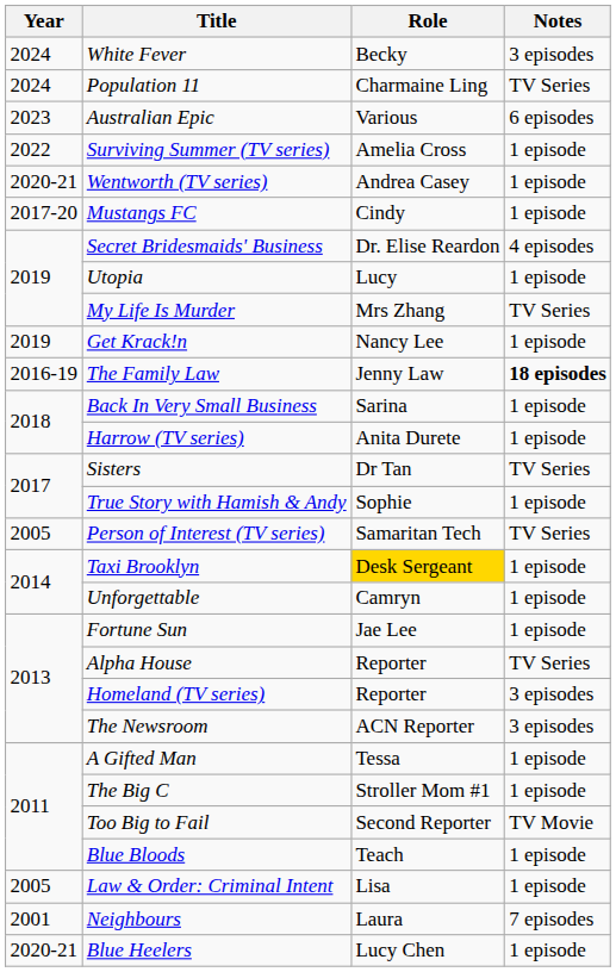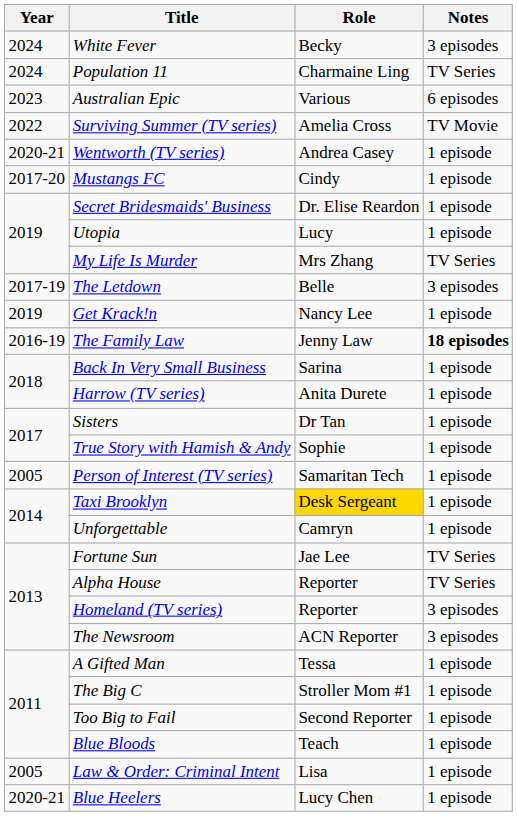Surviving Summer (TV series) | Notes: 1 episode -> TV Movie
Secret Bridesmaids' Business | Notes: 4 episodes -> 1 episode
+ row: 2017-19 | The Letdown | Belle | 3 episodes
Sisters | Notes: TV Series -> 1 episode
Person of Interest (TV series) | Notes: TV Series -> 1 episode
Fortune Sun | Notes: 1 episode -> TV Series
Too Big to Fail | Notes: TV Movie -> 1 episode
- row: 2001 | Neighbours | Laura | 7 episodes
